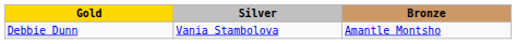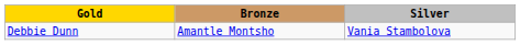columns swapped: Silver <-> Bronze
